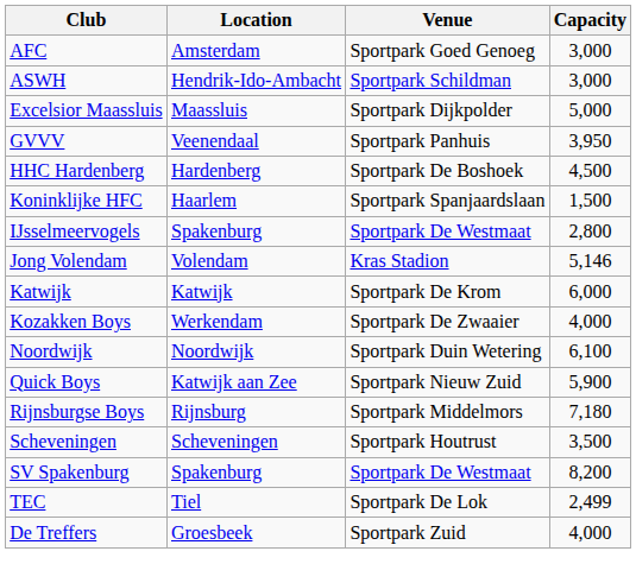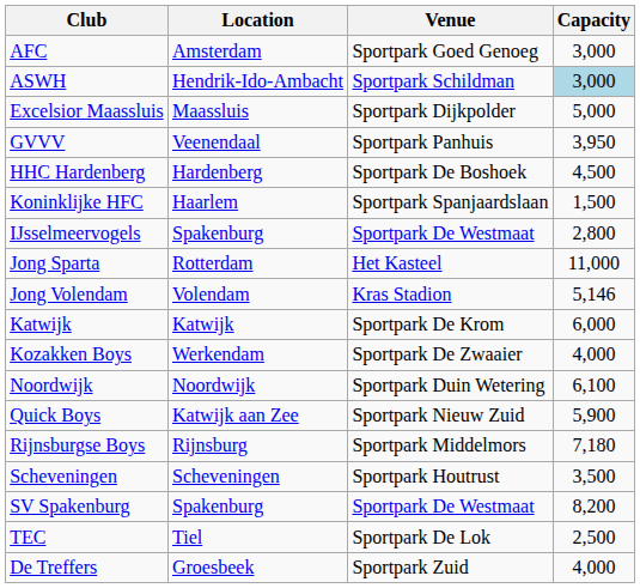ASWH | Capacity: no background -> lightblue background
+ row: Jong Sparta | Rotterdam | Het Kasteel | 11,000
TEC | Capacity: 2,499 -> 2,500
